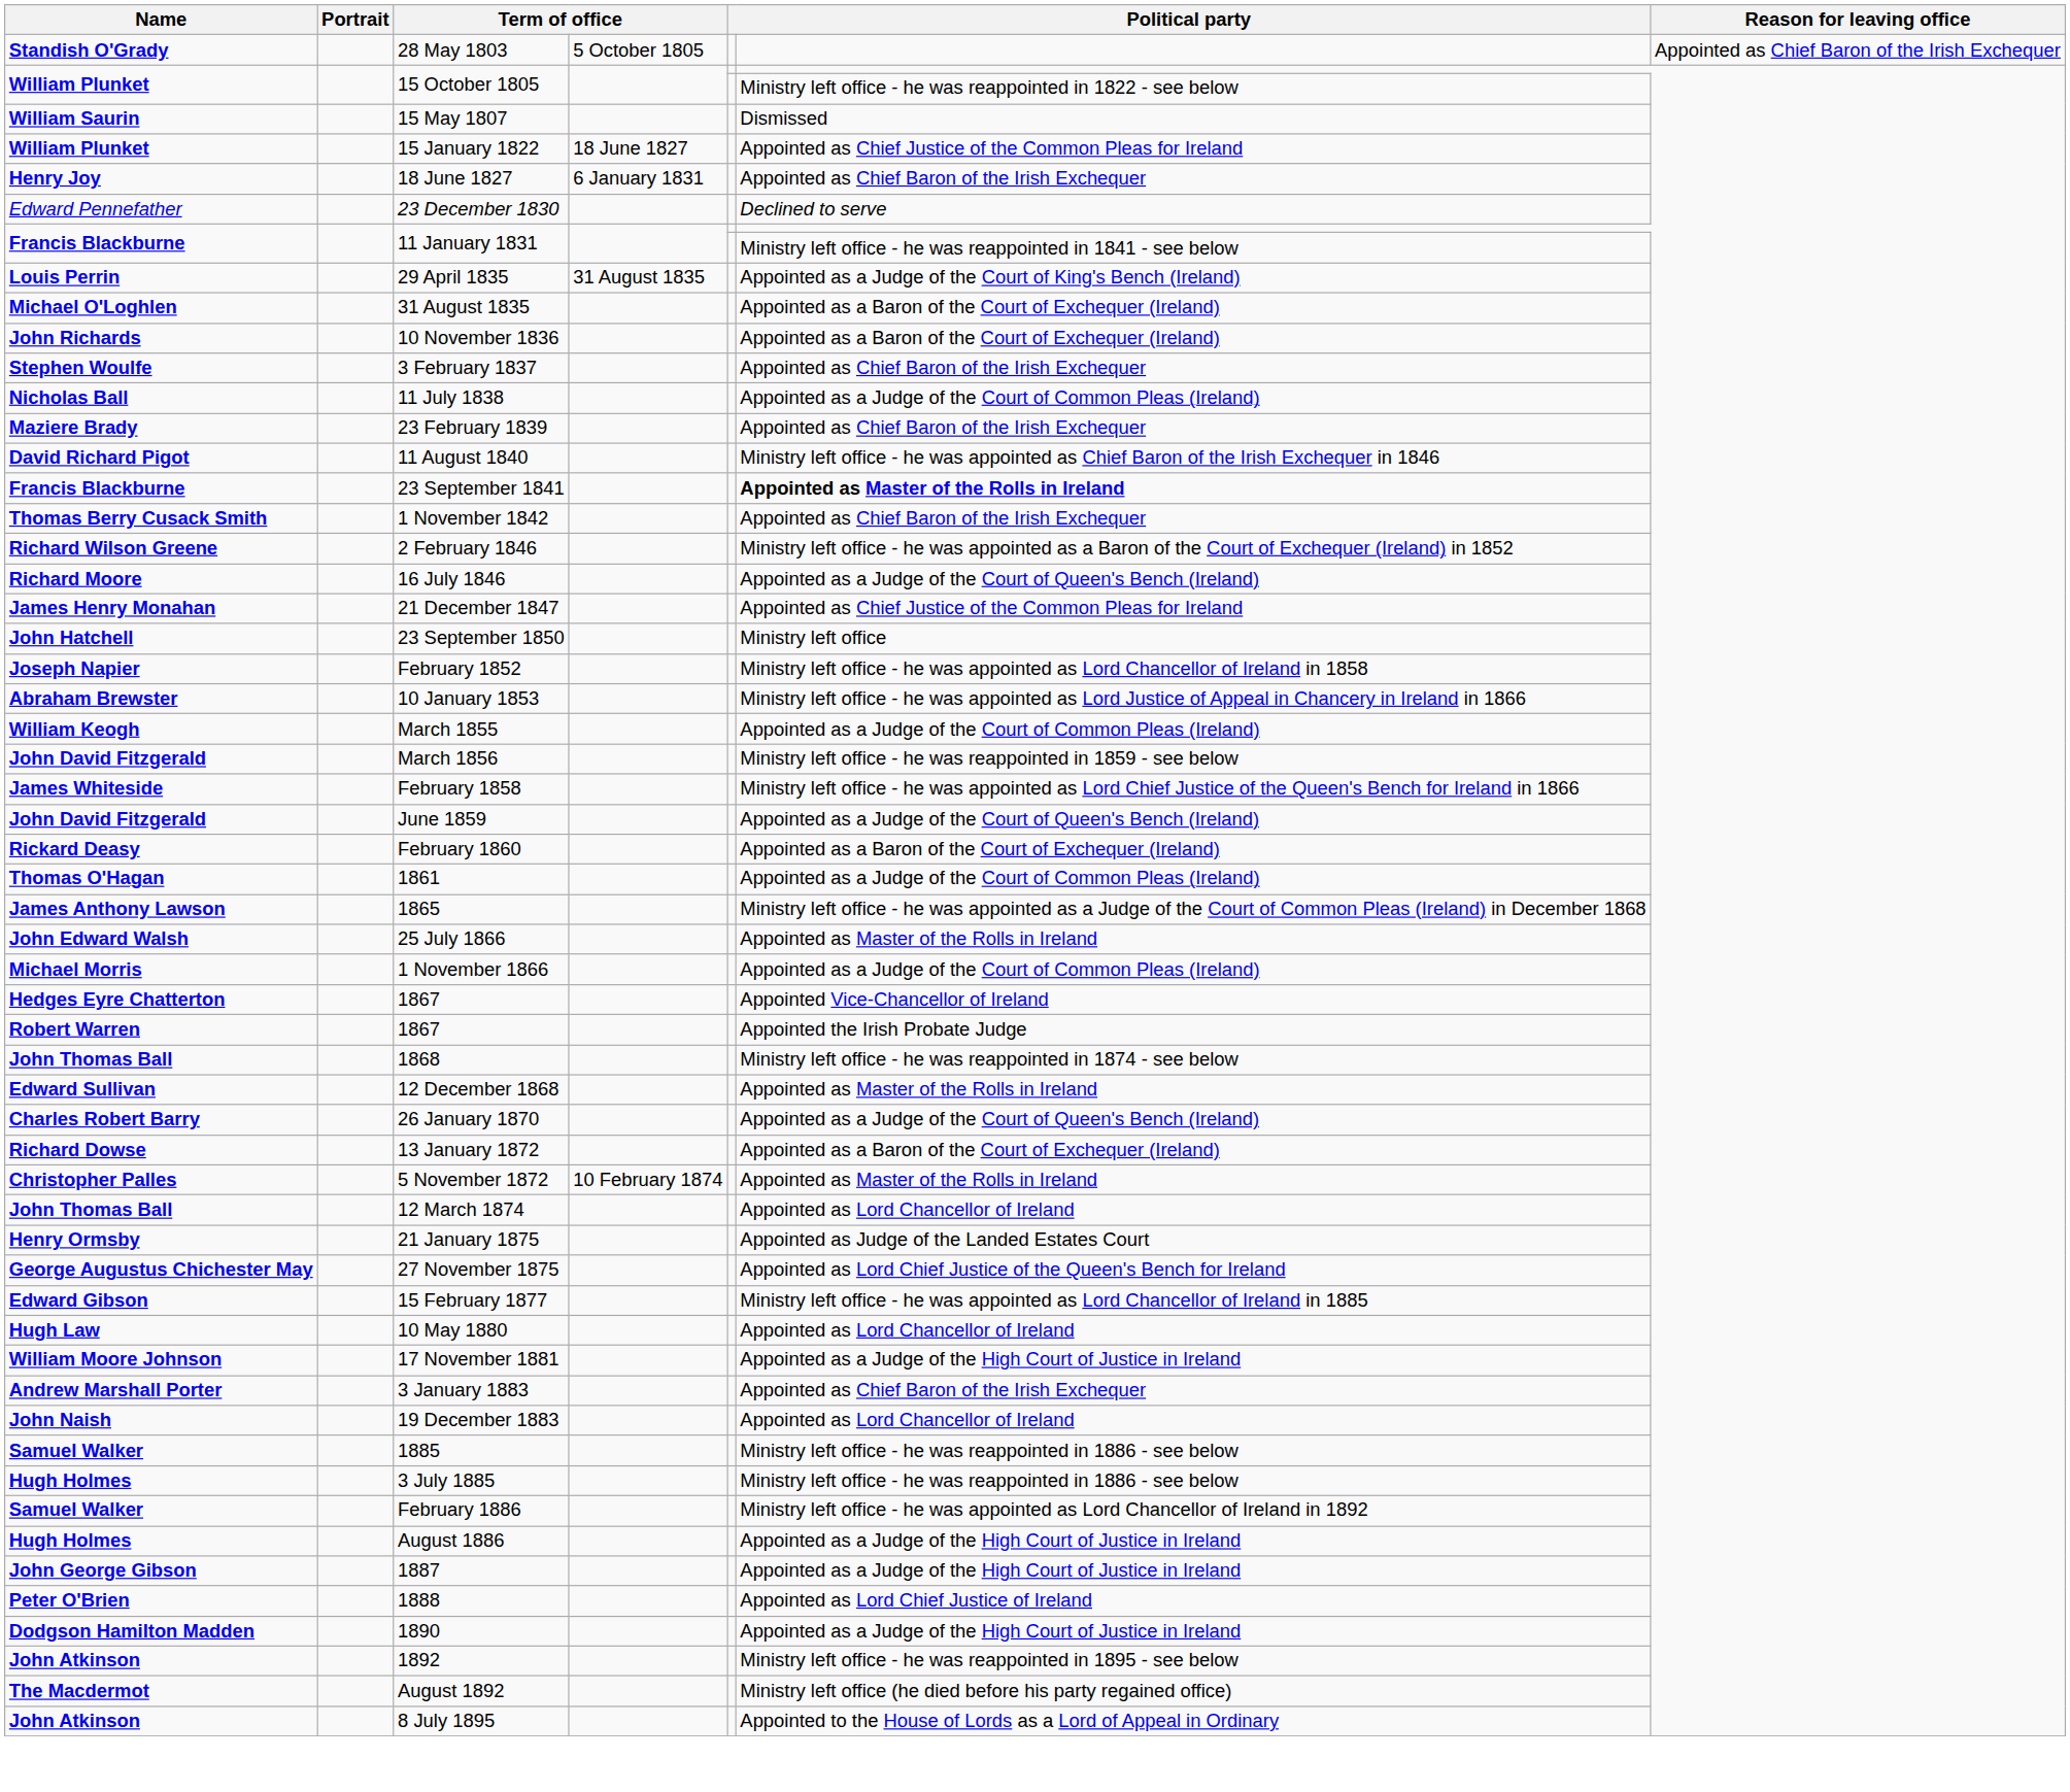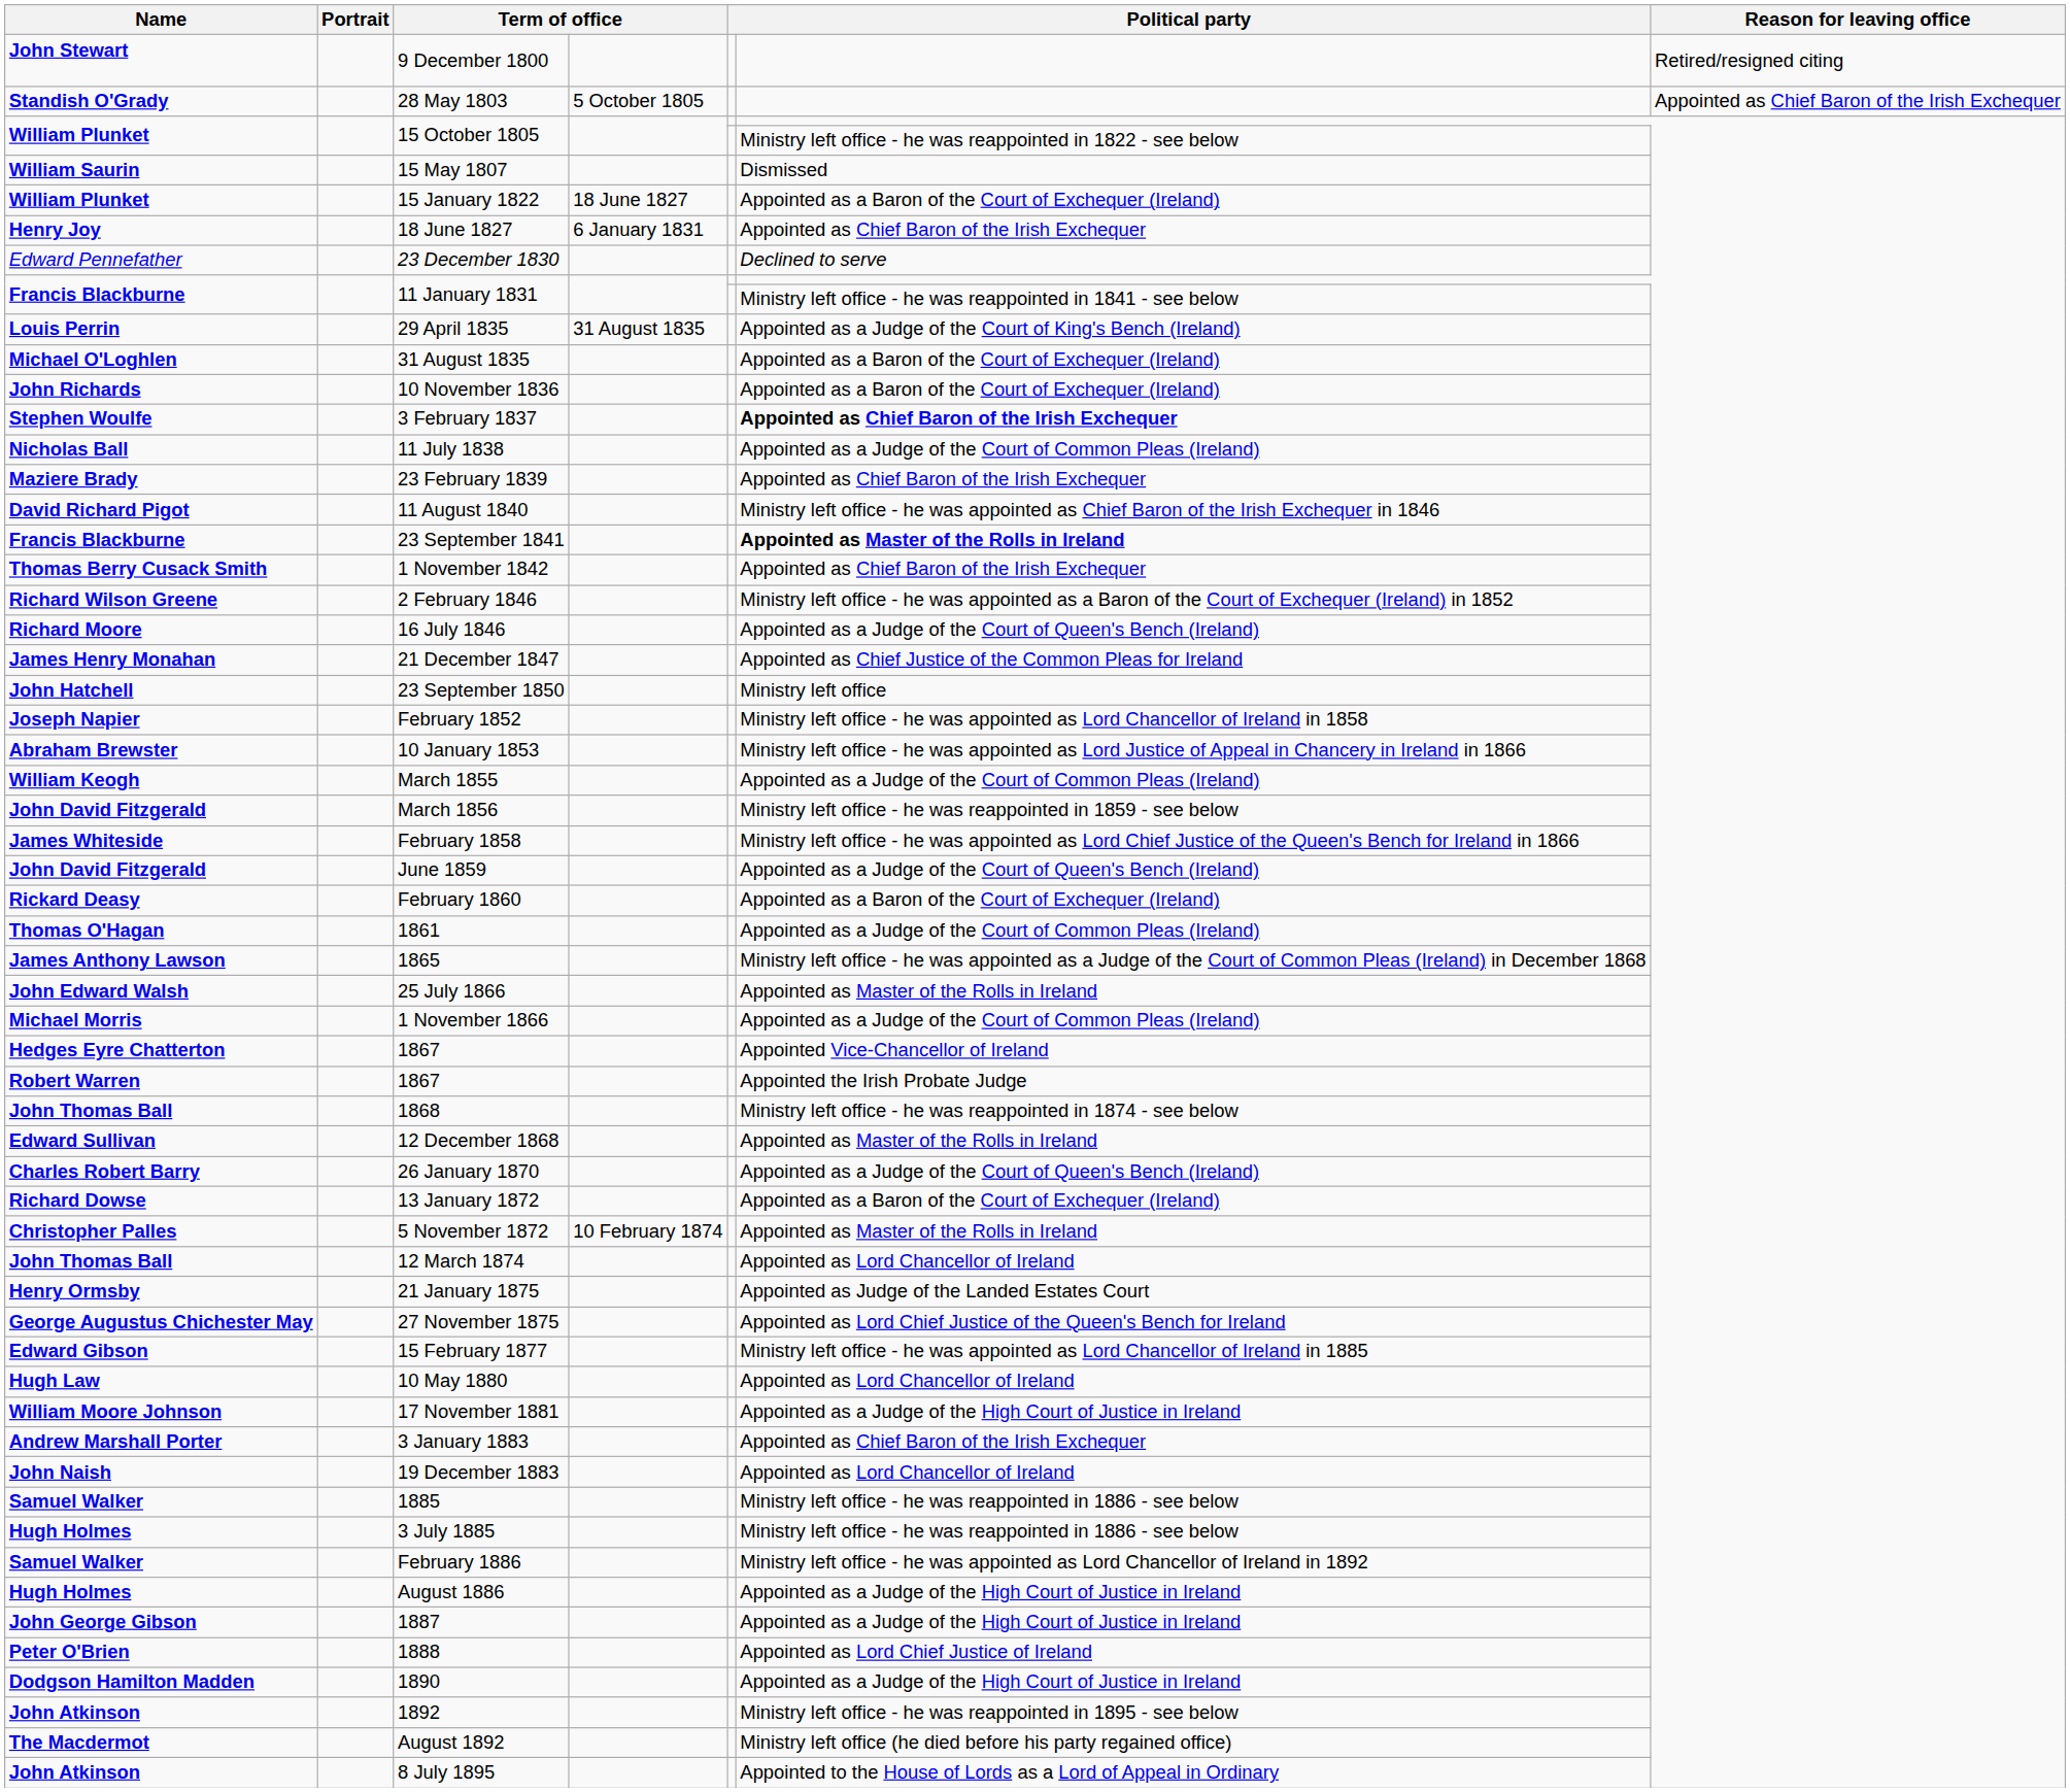+ row: John Stewart | 9 December 1800 | Retired/resigned citing
15 January 1822 | column 6: Appointed as Chief Justice of the Common Pleas for Ireland -> Appointed as a Baron of the Court of Exchequer (Ireland)
3 February 1837 | column 6: normal -> bold
